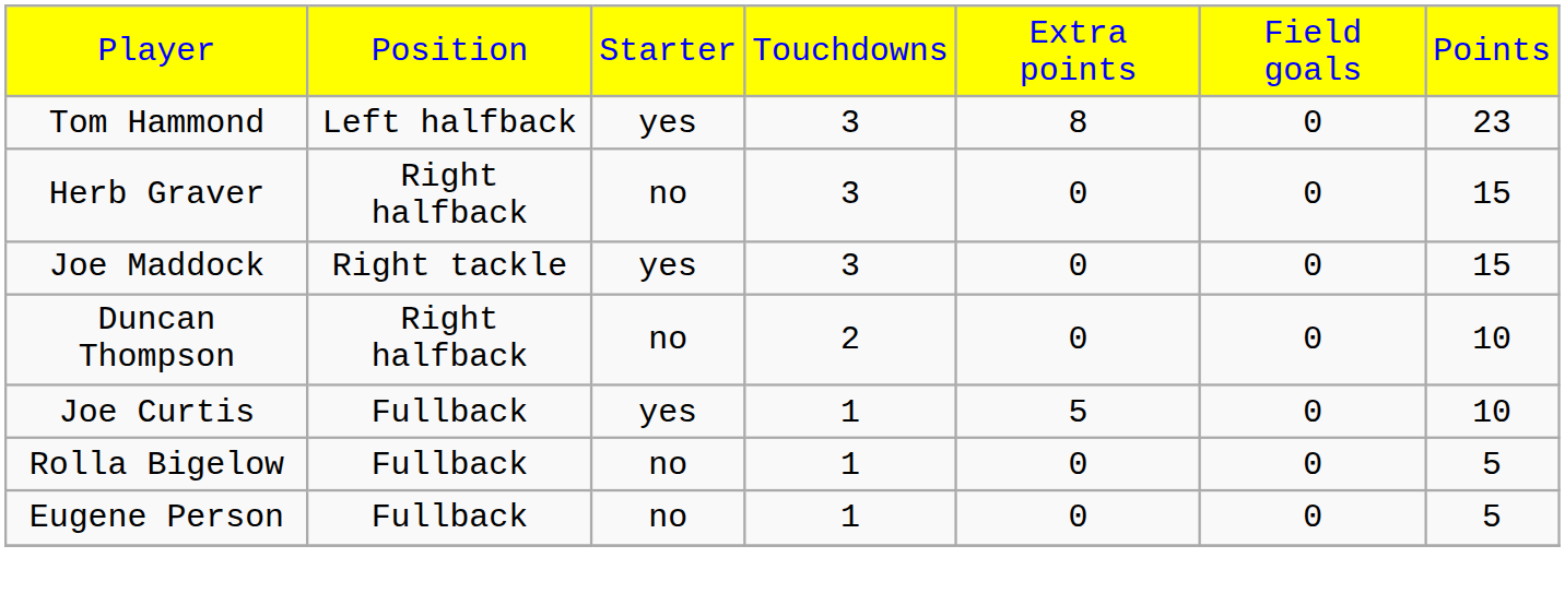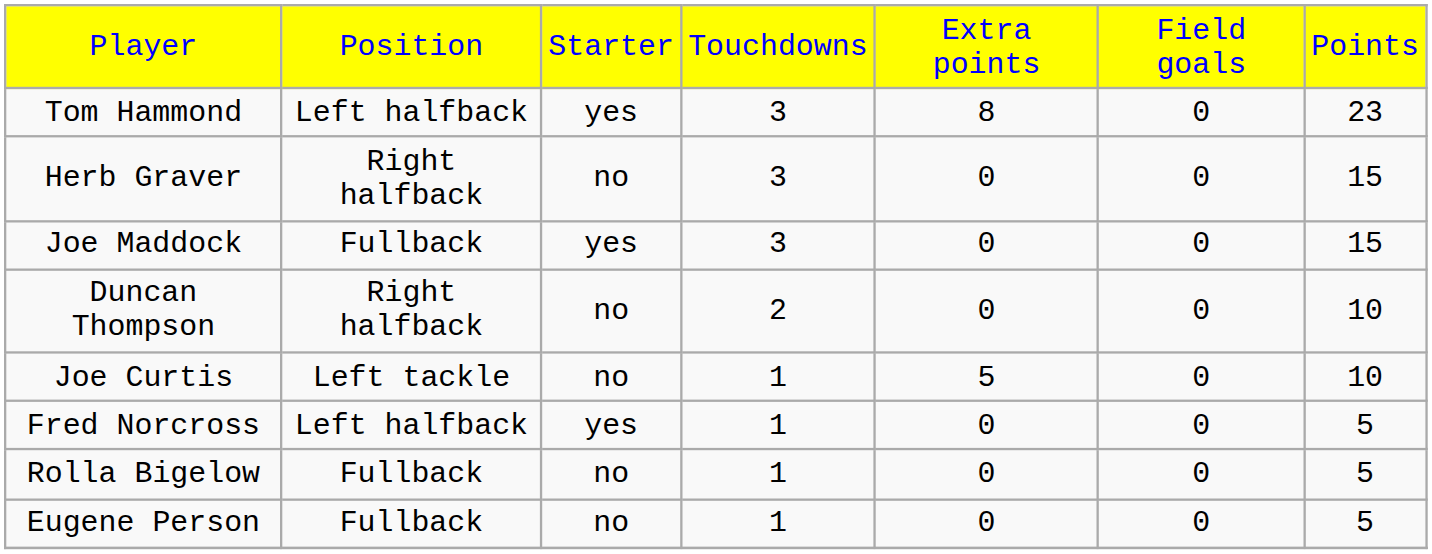Joe Maddock | column 2: Right tackle -> Fullback
Joe Curtis | column 2: Fullback -> Left tackle
Joe Curtis | column 3: yes -> no
+ row: Fred Norcross | Left halfback | yes | 1 | 0 | 0 | 5
